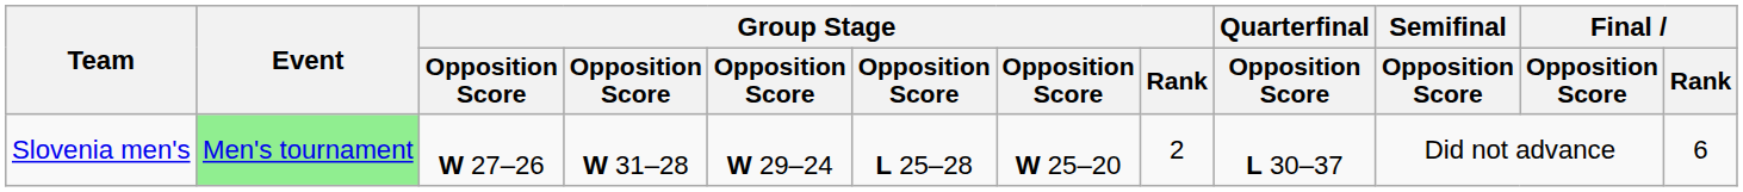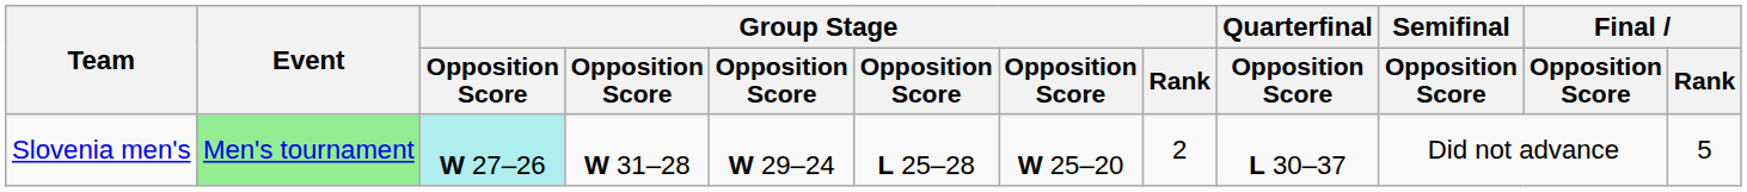Slovenia men's | column 3: no background -> paleturquoise background
Slovenia men's | Final / Rank: 6 -> 5
